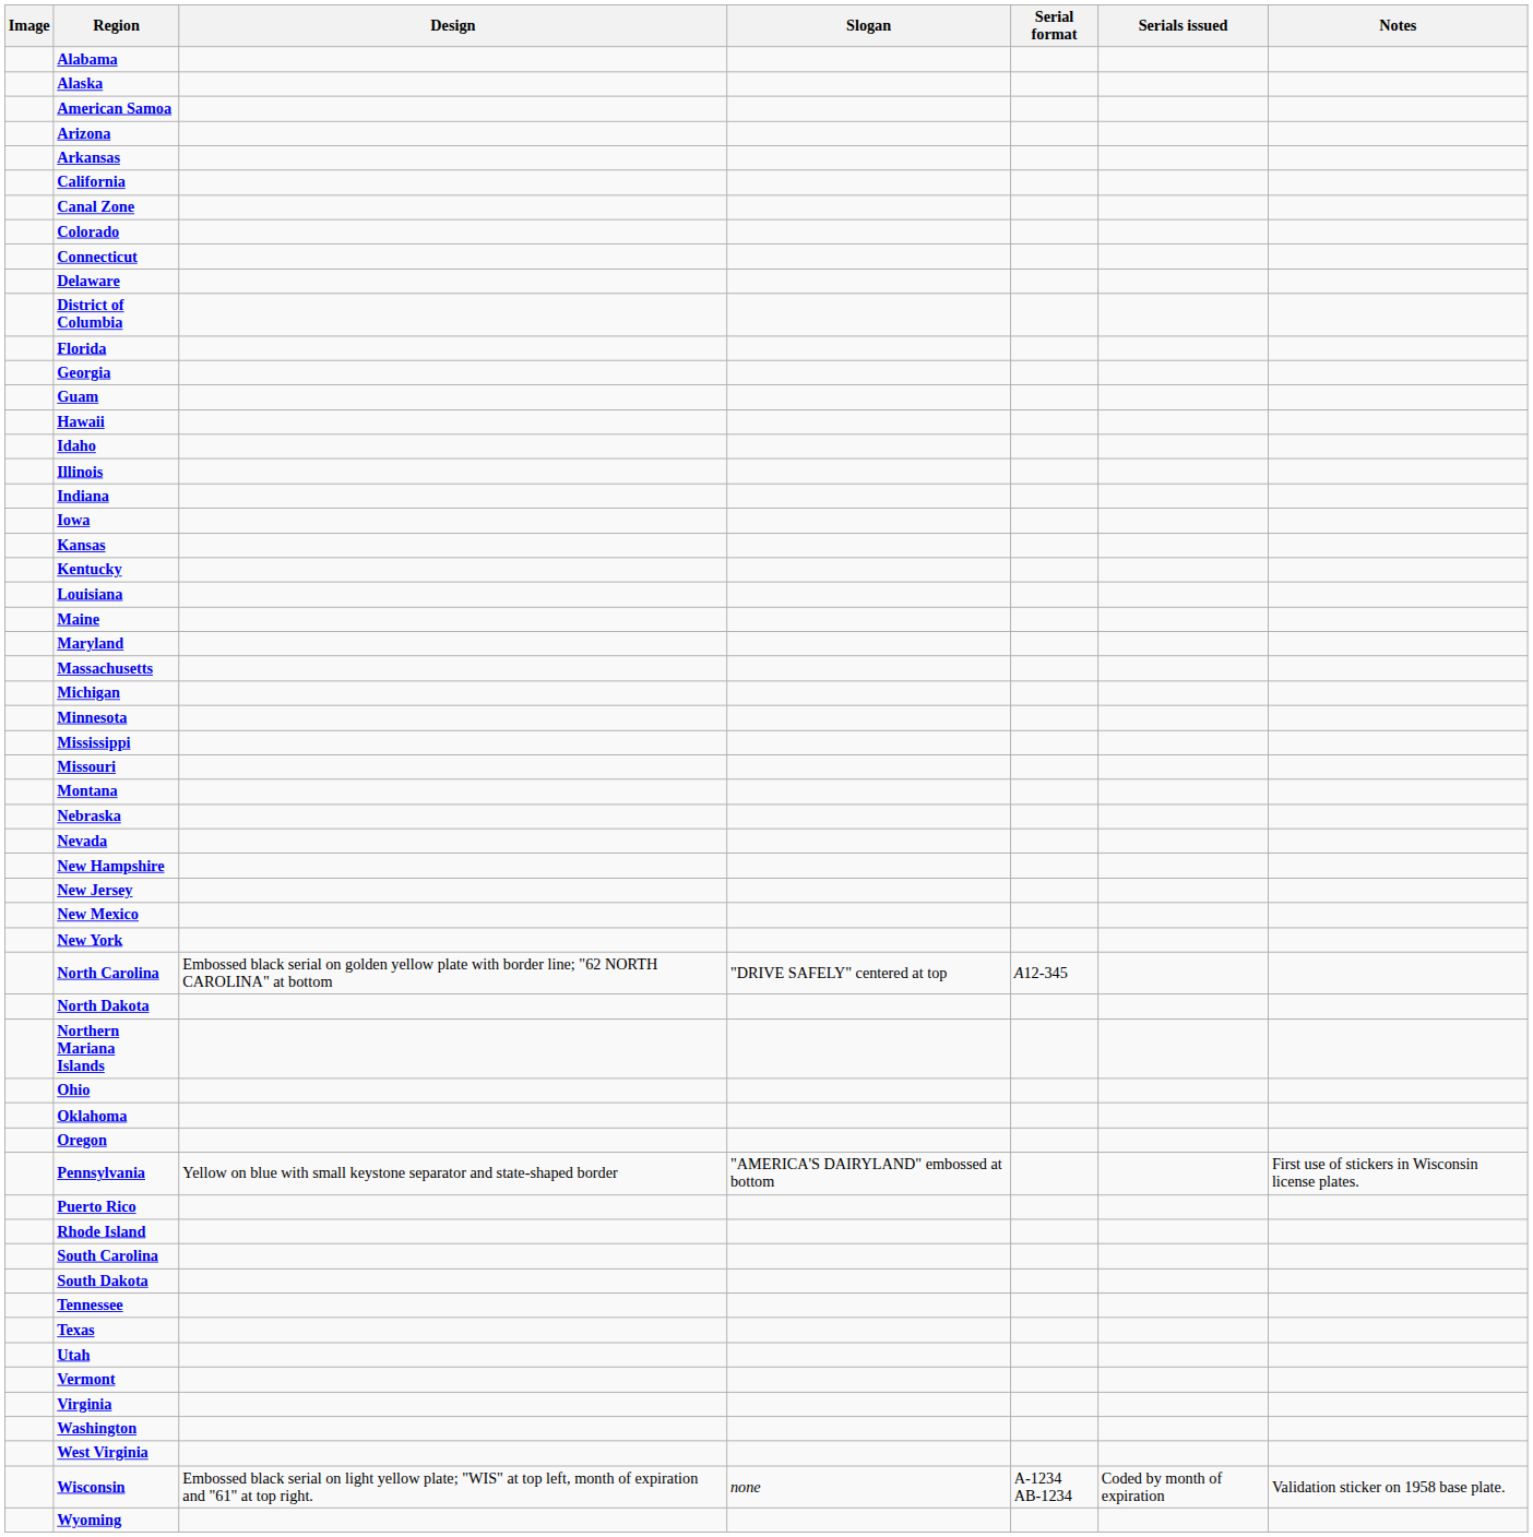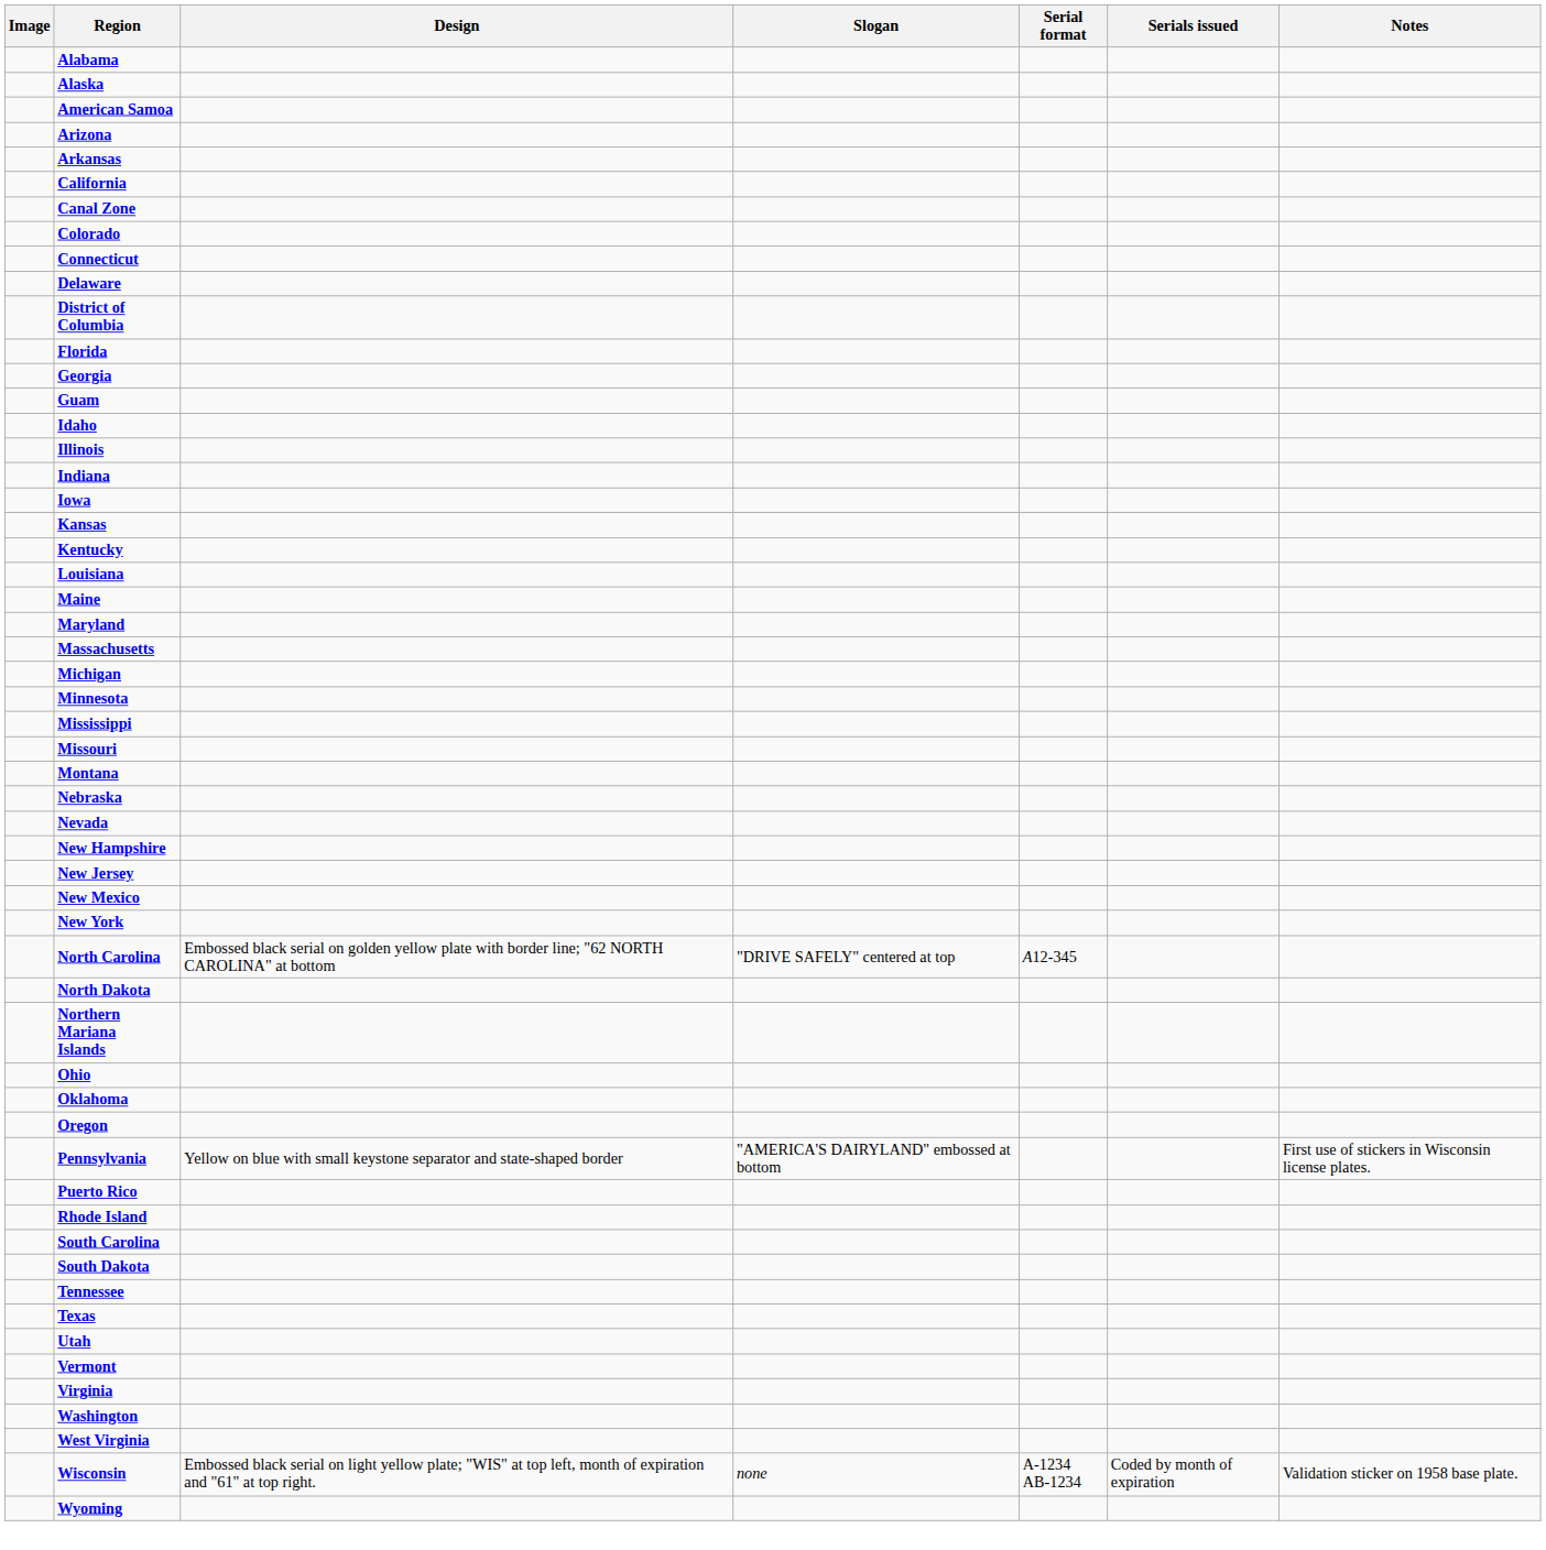- row: Hawaii
